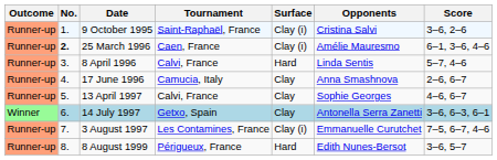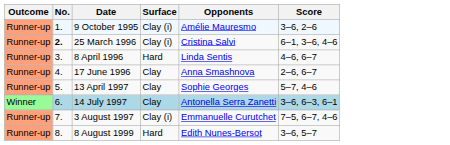- column: Tournament | Saint-Raphaël, France | Caen, France | Calvi, France | Camucia, Italy | Calvi, France | Getxo, Spain | Les Contamines, France | Périgueux, France
9 October 1995 | Opponents: Cristina Salvi -> Amélie Mauresmo
25 March 1996 | Opponents: Amélie Mauresmo -> Cristina Salvi
8 April 1996 | Score: 5–7, 4–6 -> 4–6, 6–7
13 April 1997 | Score: 4–6, 6–7 -> 5–7, 4–6
